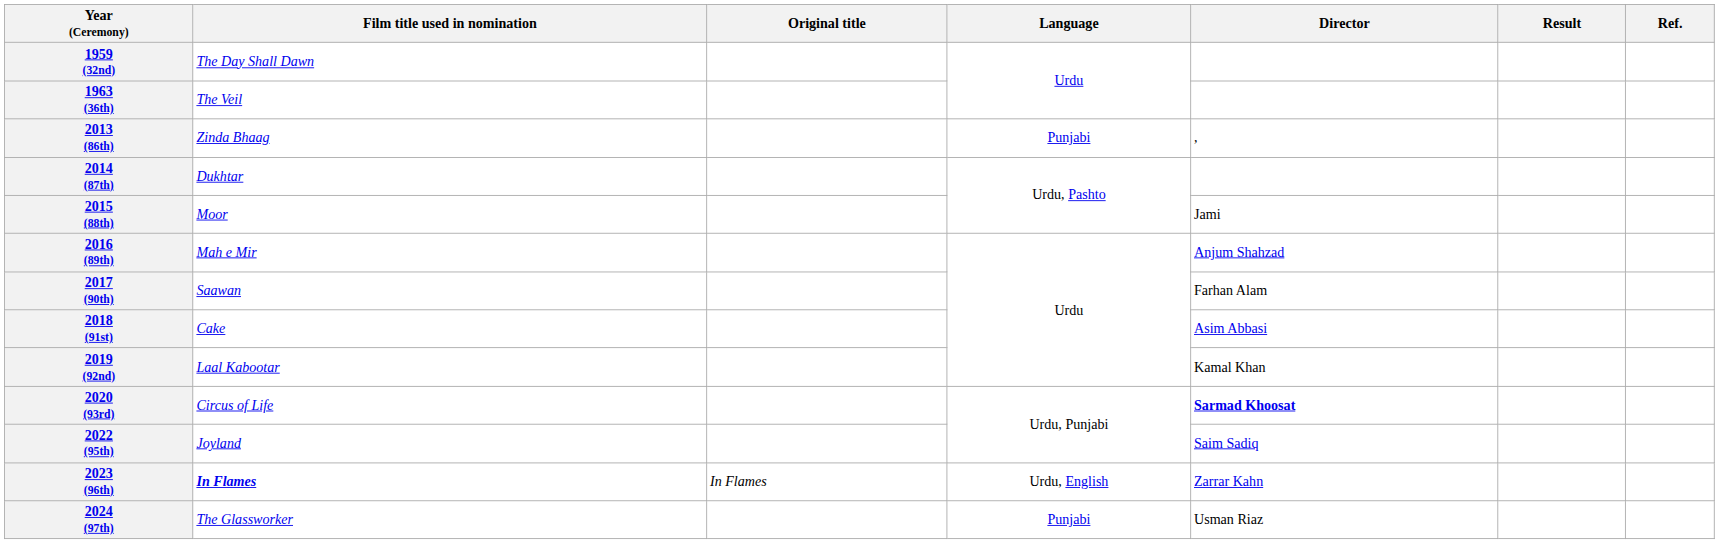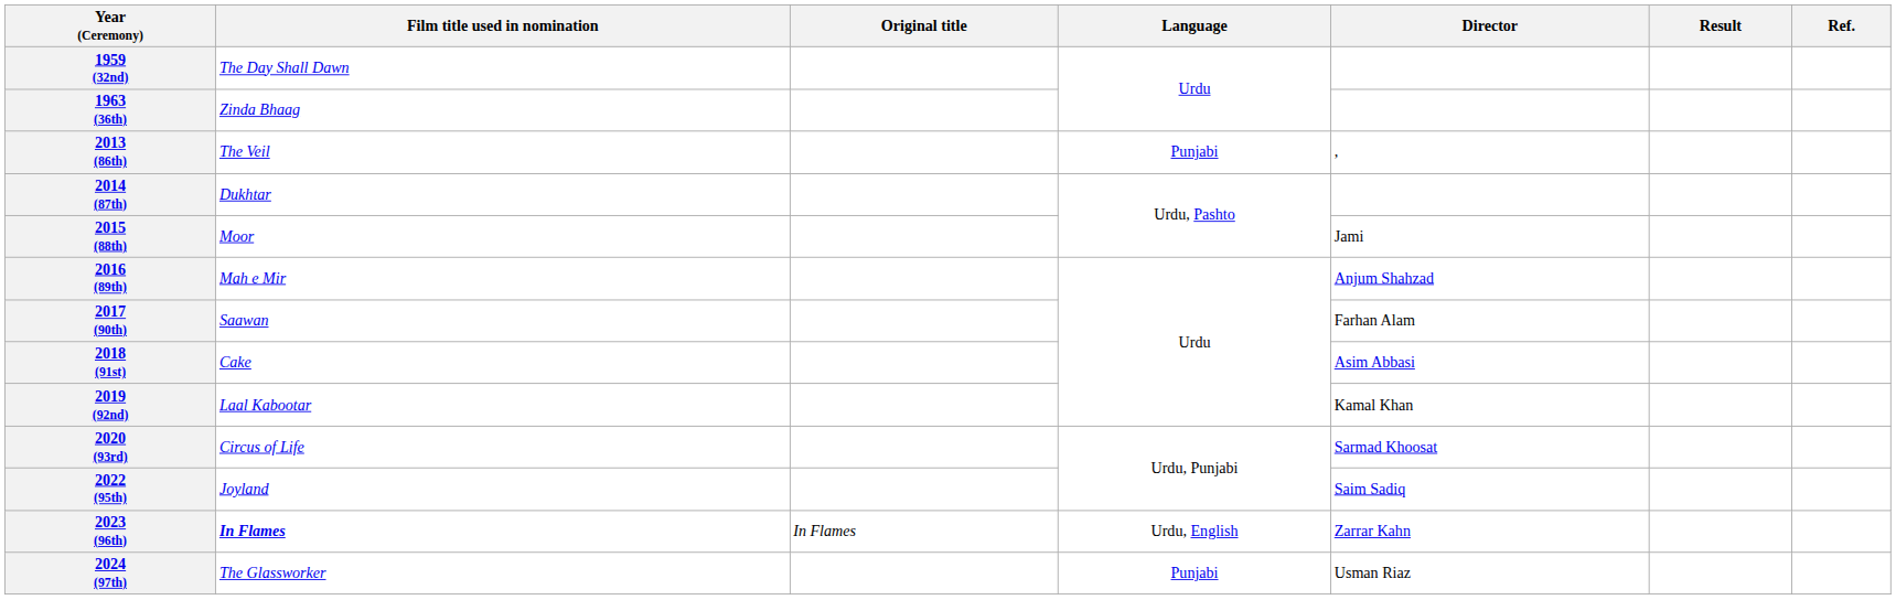1963 (36th) | Film title used in nomination: The Veil -> Zinda Bhaag
2013 (86th) | Film title used in nomination: Zinda Bhaag -> The Veil
2020 (93rd) | Director: bold -> normal
